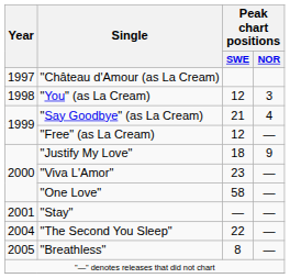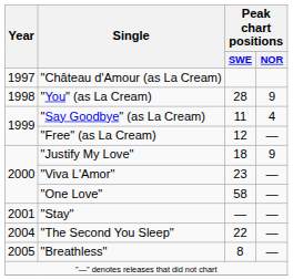"You" (as La Cream) | Peak chart positions / SWE: 12 -> 28
"You" (as La Cream) | Peak chart positions / NOR: 3 -> 9
"Say Goodbye" (as La Cream) | Peak chart positions / SWE: 21 -> 11
